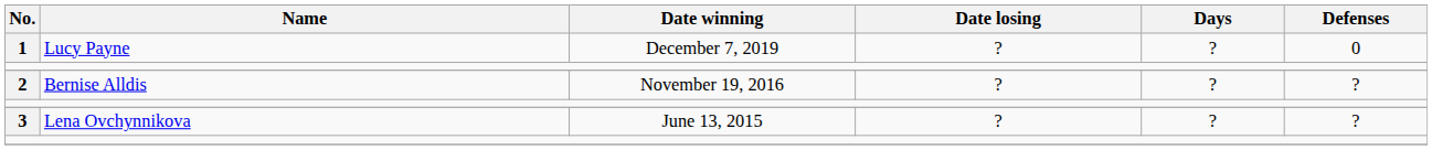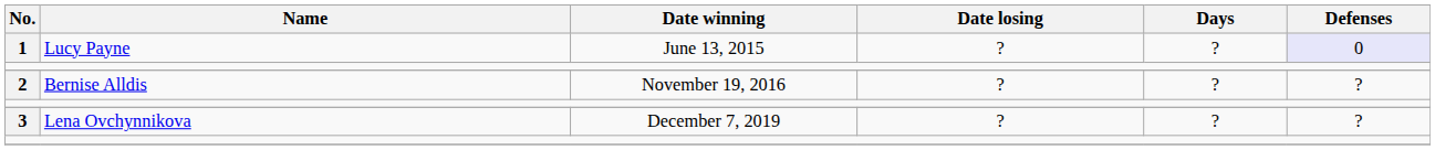1 | Date winning: December 7, 2019 -> June 13, 2015
1 | Defenses: no background -> lavender background
3 | Date winning: June 13, 2015 -> December 7, 2019
